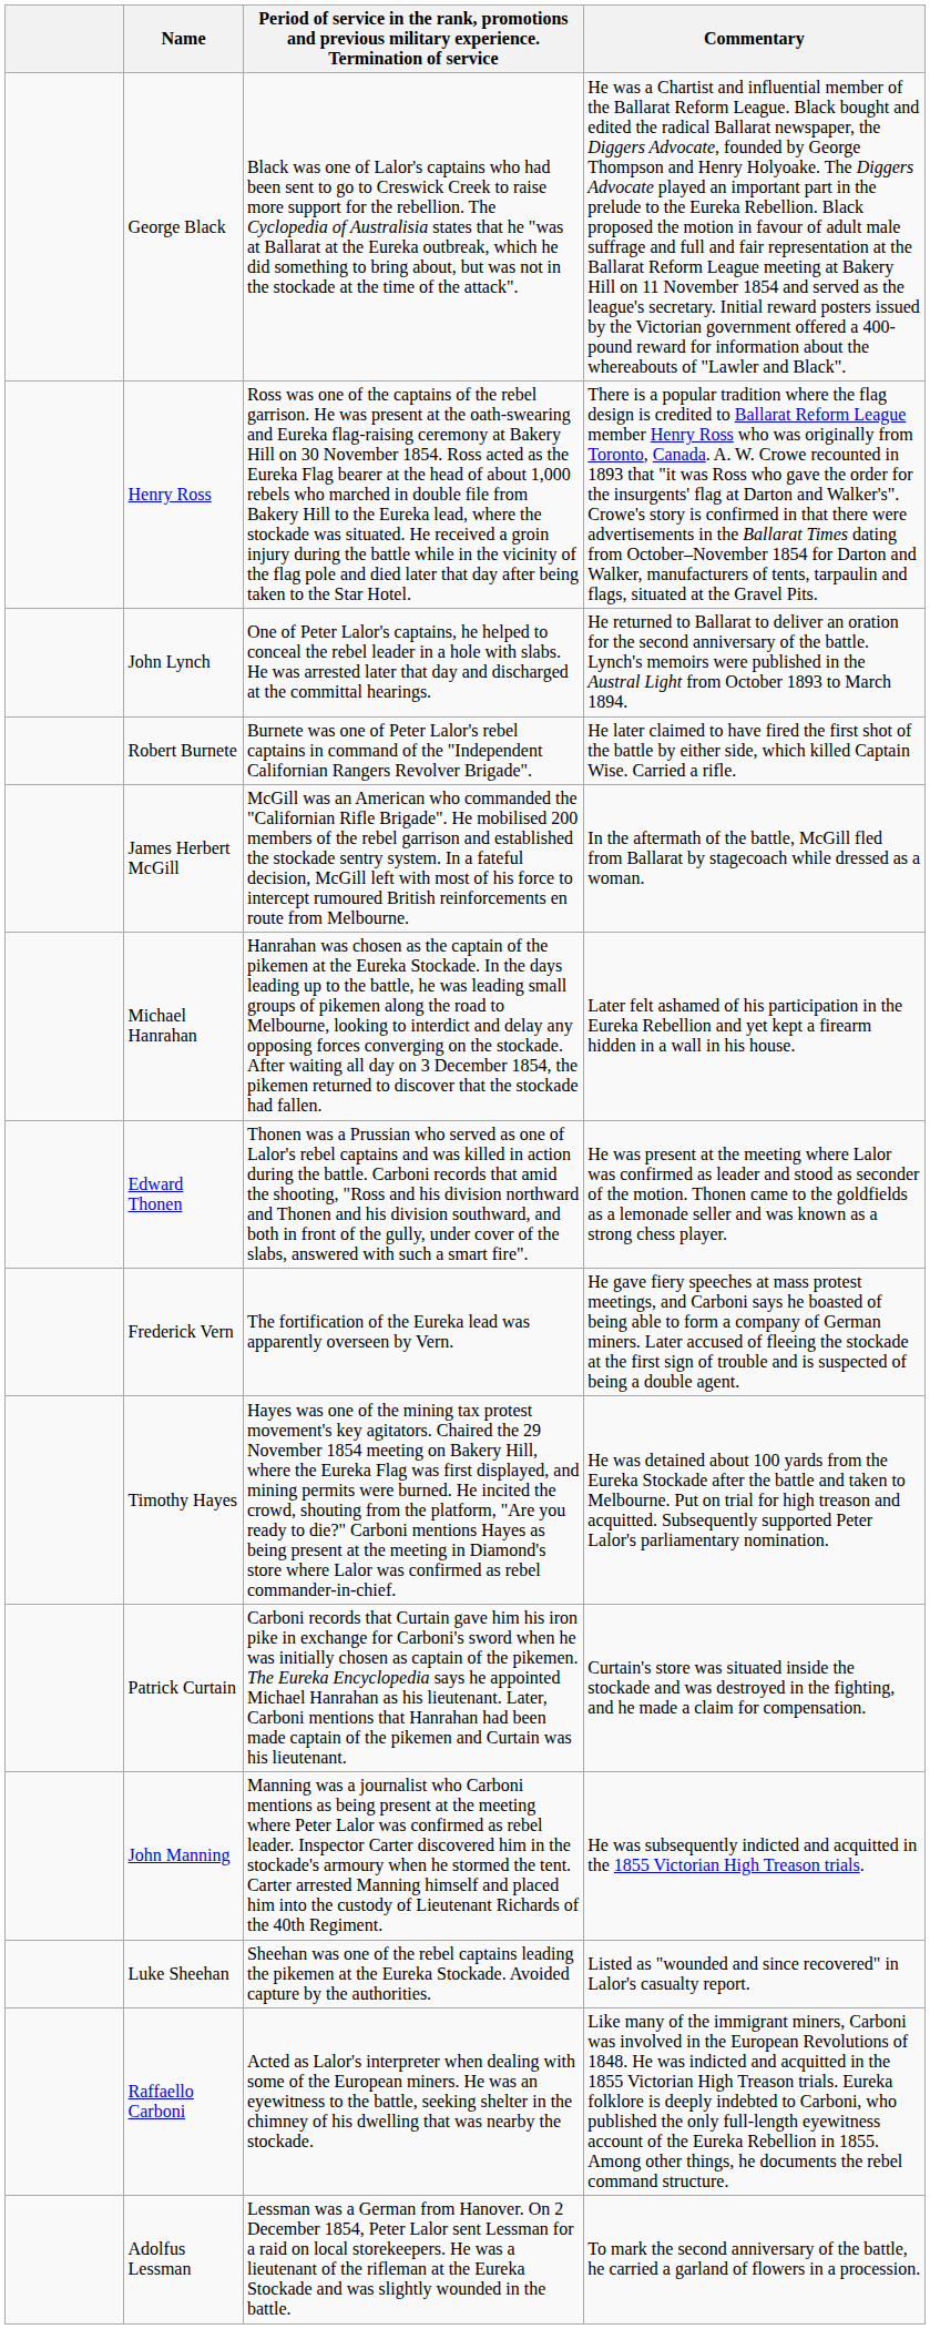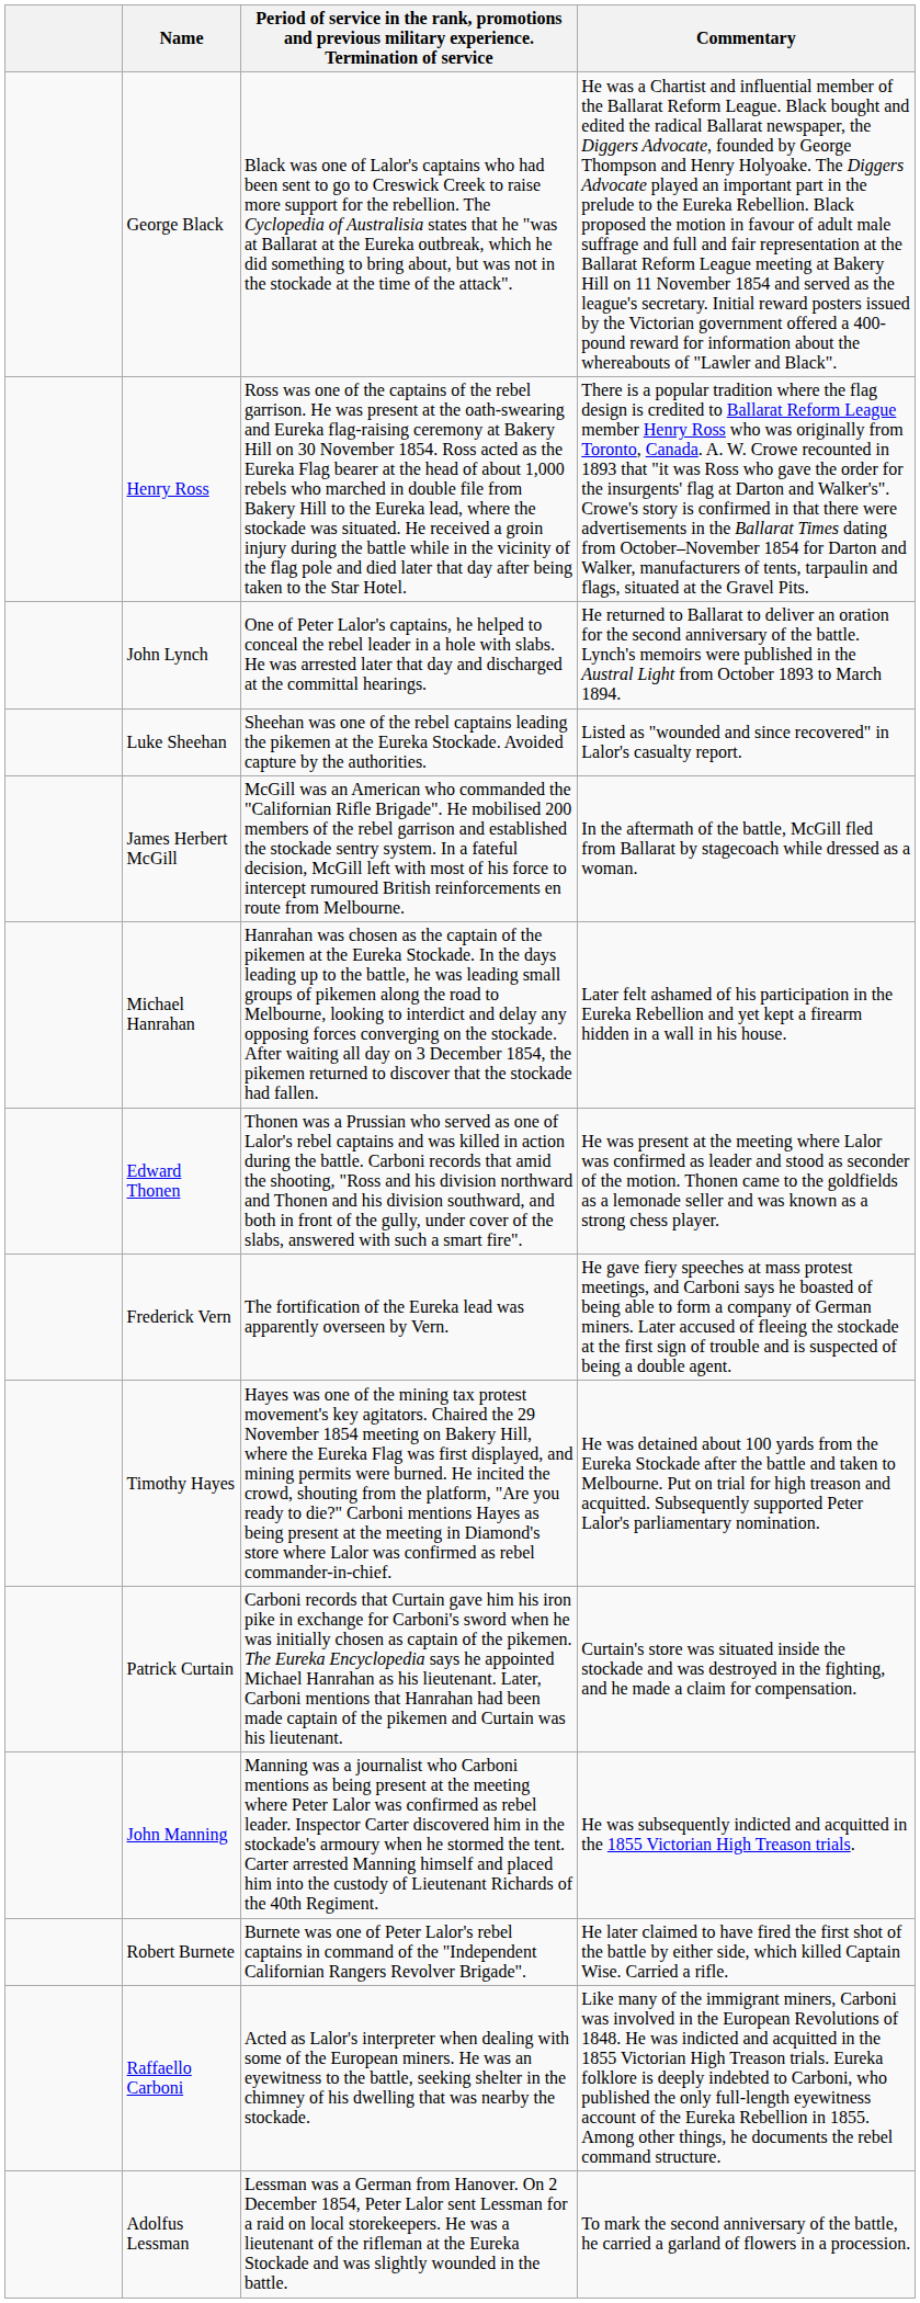rows swapped: Robert Burnete <-> Luke Sheehan
